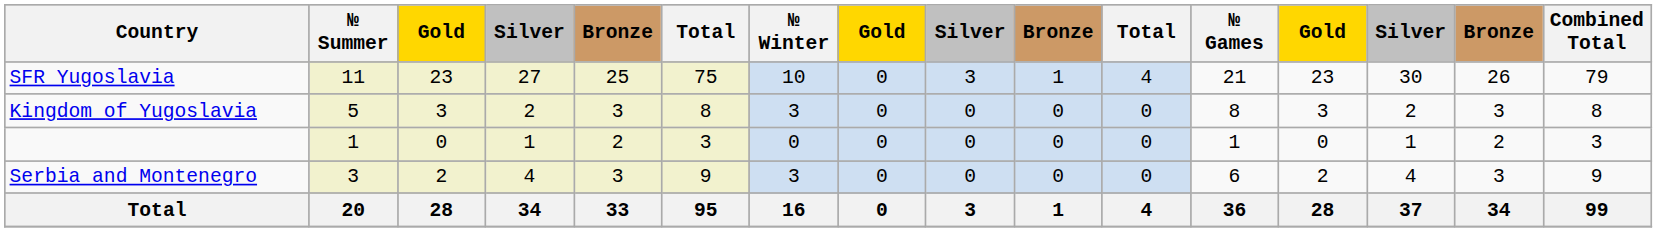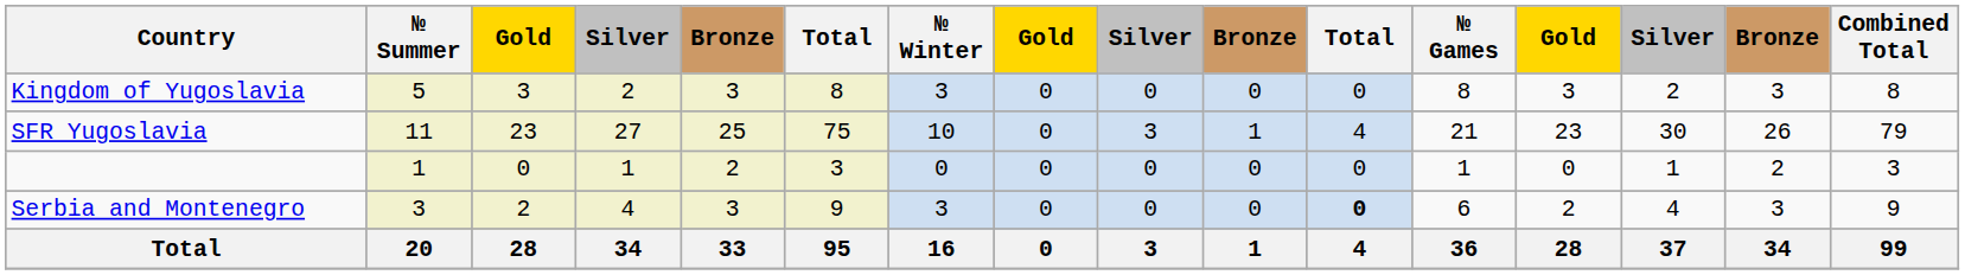rows swapped: Kingdom of Yugoslavia <-> SFR Yugoslavia
Serbia and Montenegro | column 11: normal -> bold
